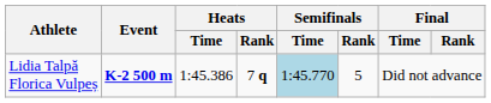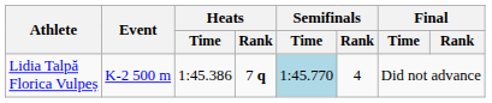Lidia Talpă Florica Vulpeș | Event: bold -> normal
Lidia Talpă Florica Vulpeș | Semifinals / Rank: 5 -> 4
